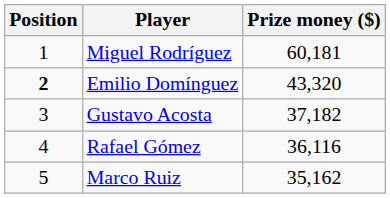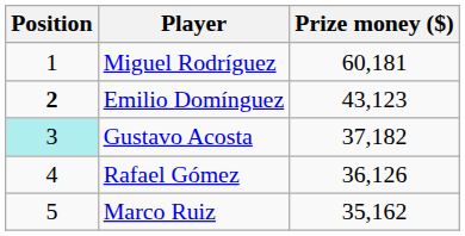Emilio Domínguez | Prize money ($): 43,320 -> 43,123
Gustavo Acosta | Position: no background -> paleturquoise background
Rafael Gómez | Prize money ($): 36,116 -> 36,126
